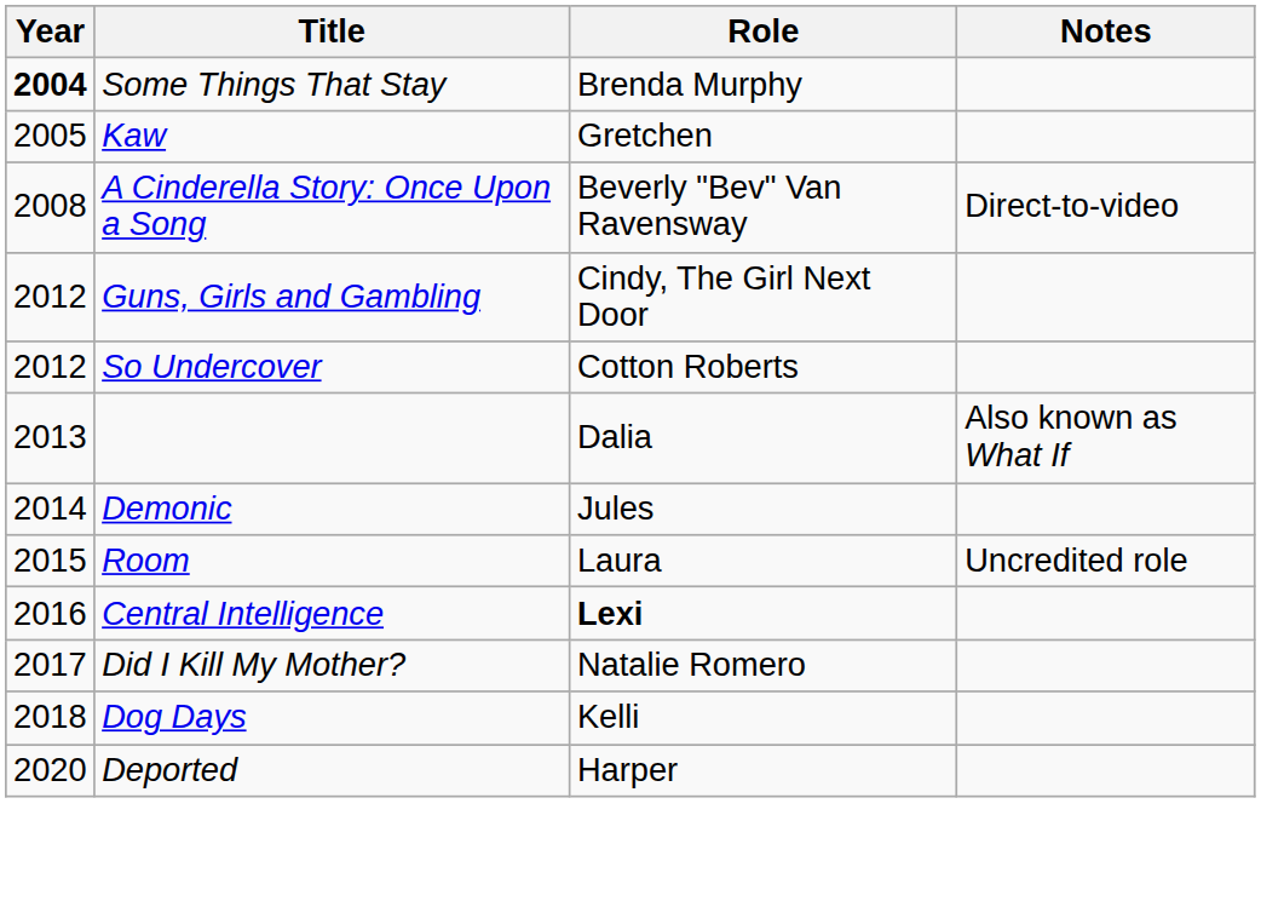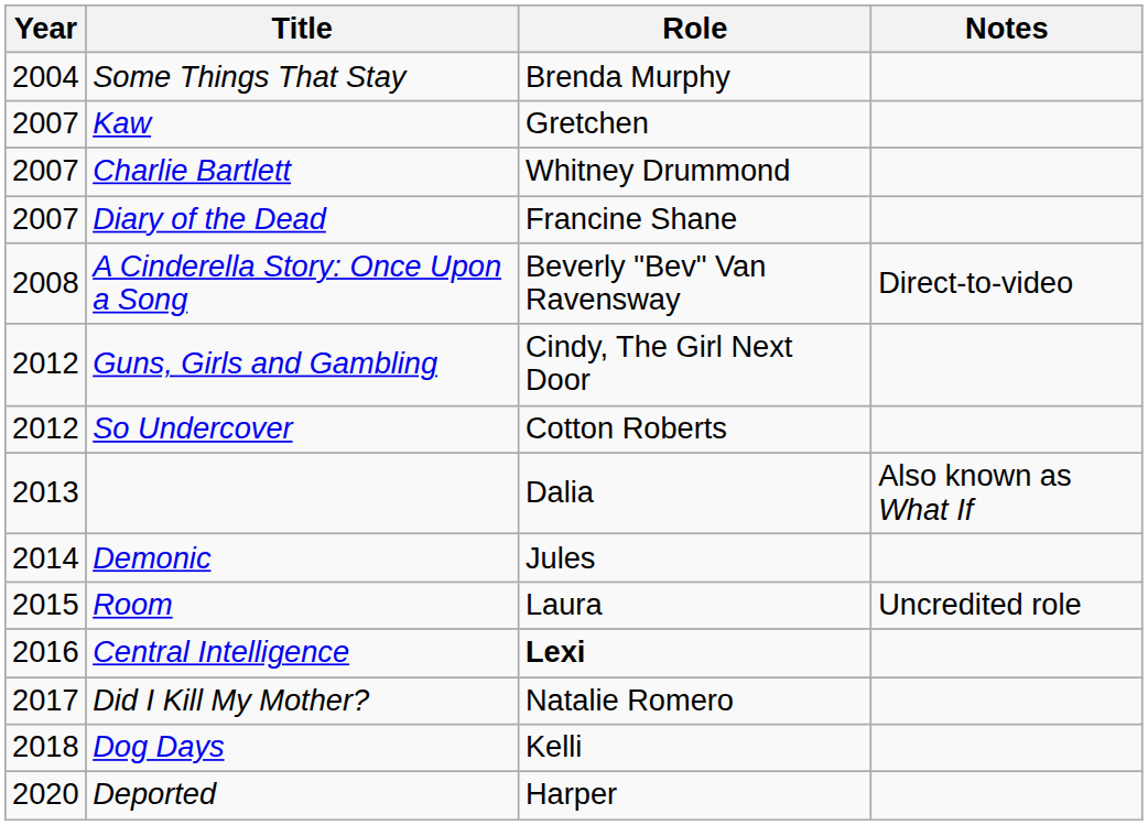Some Things That Stay | Year: bold -> normal
Kaw | Year: 2005 -> 2007
+ row: 2007 | Charlie Bartlett | Whitney Drummond
+ row: 2007 | Diary of the Dead | Francine Shane
